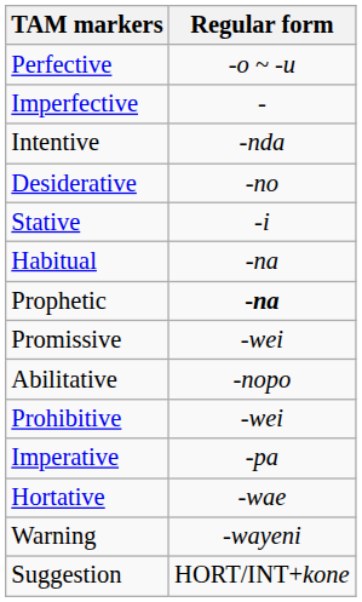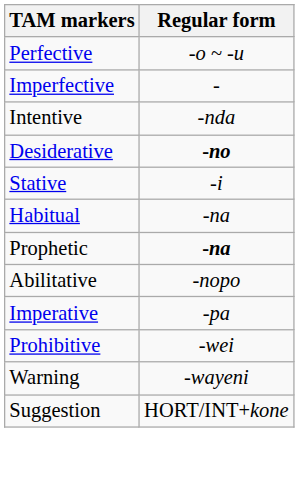Desiderative | Regular form: normal -> bold
- row: Promissive | -wei
rows swapped: Imperative <-> Prohibitive
- row: Hortative | -wae
